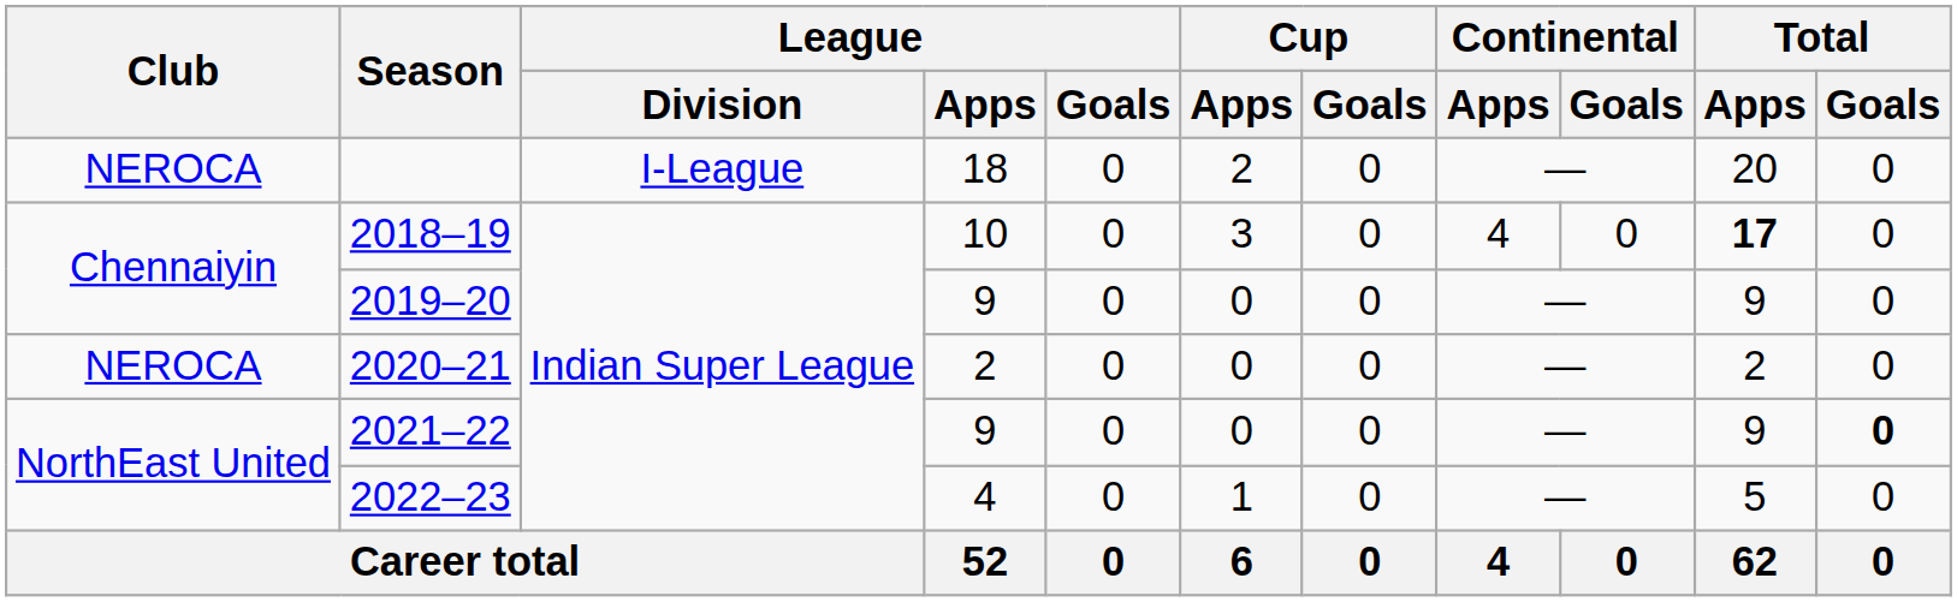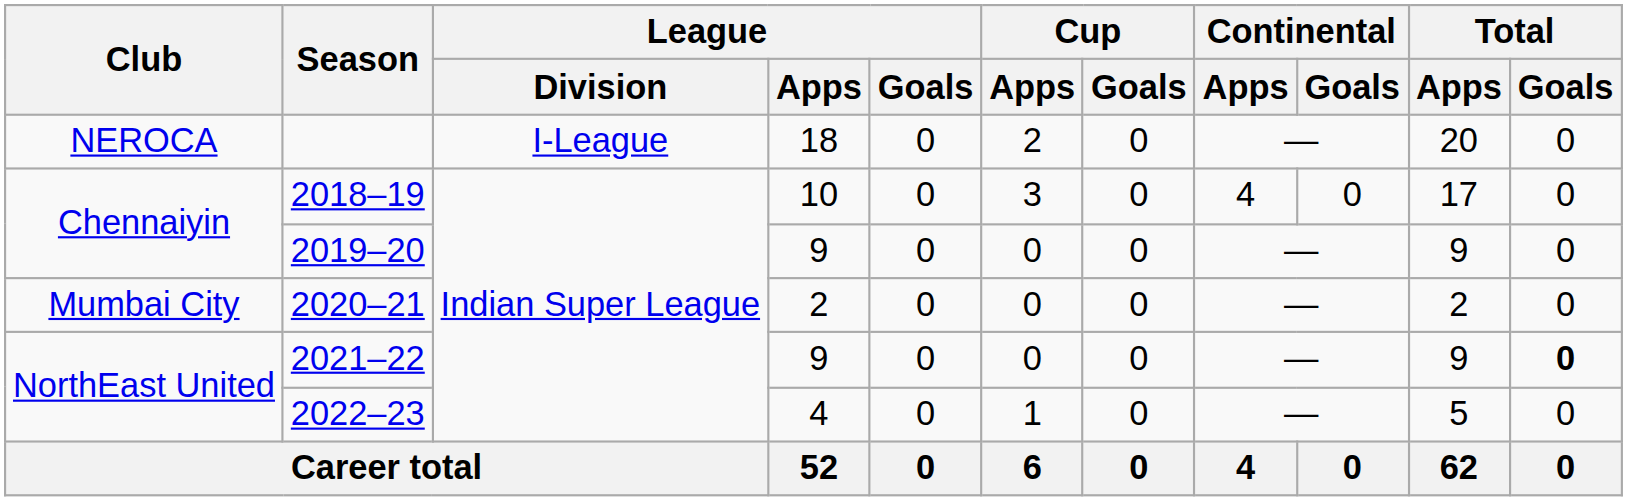2018–19 | Total / Apps: bold -> normal
2020–21 | Club: NEROCA -> Mumbai City
